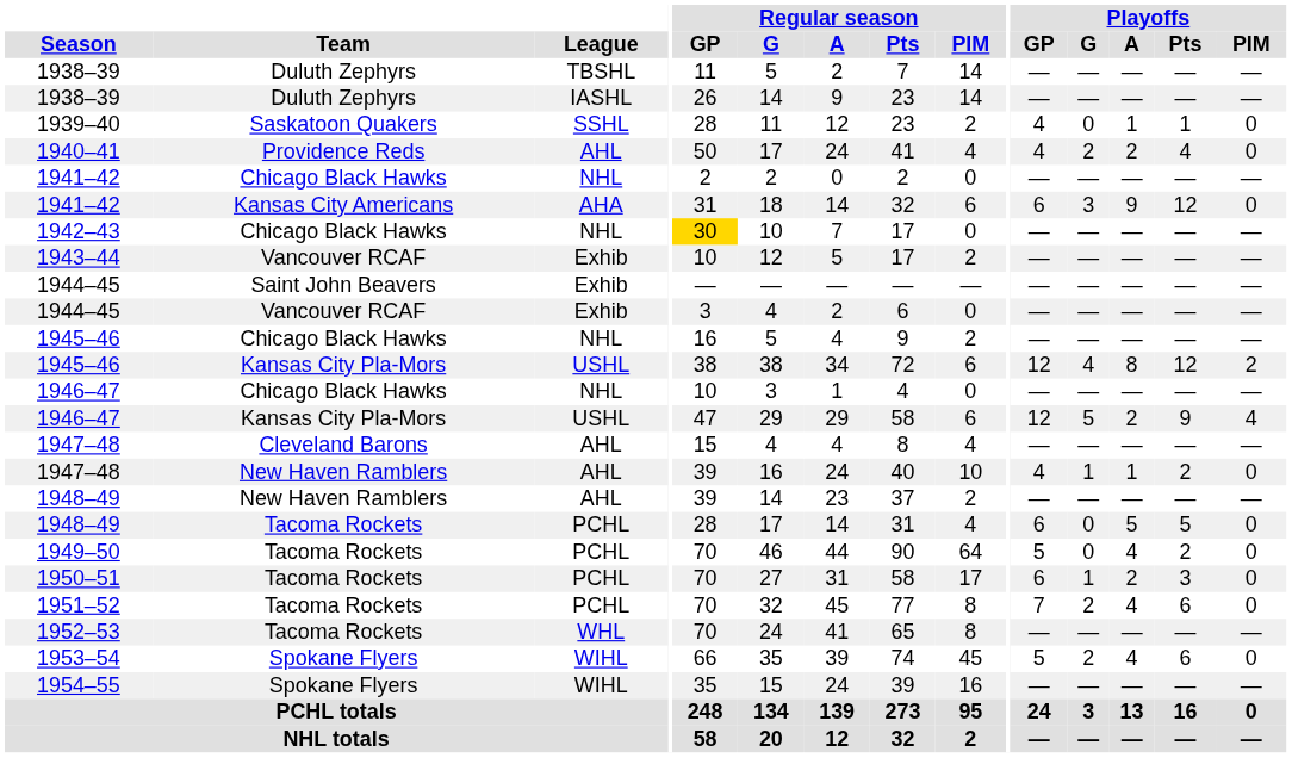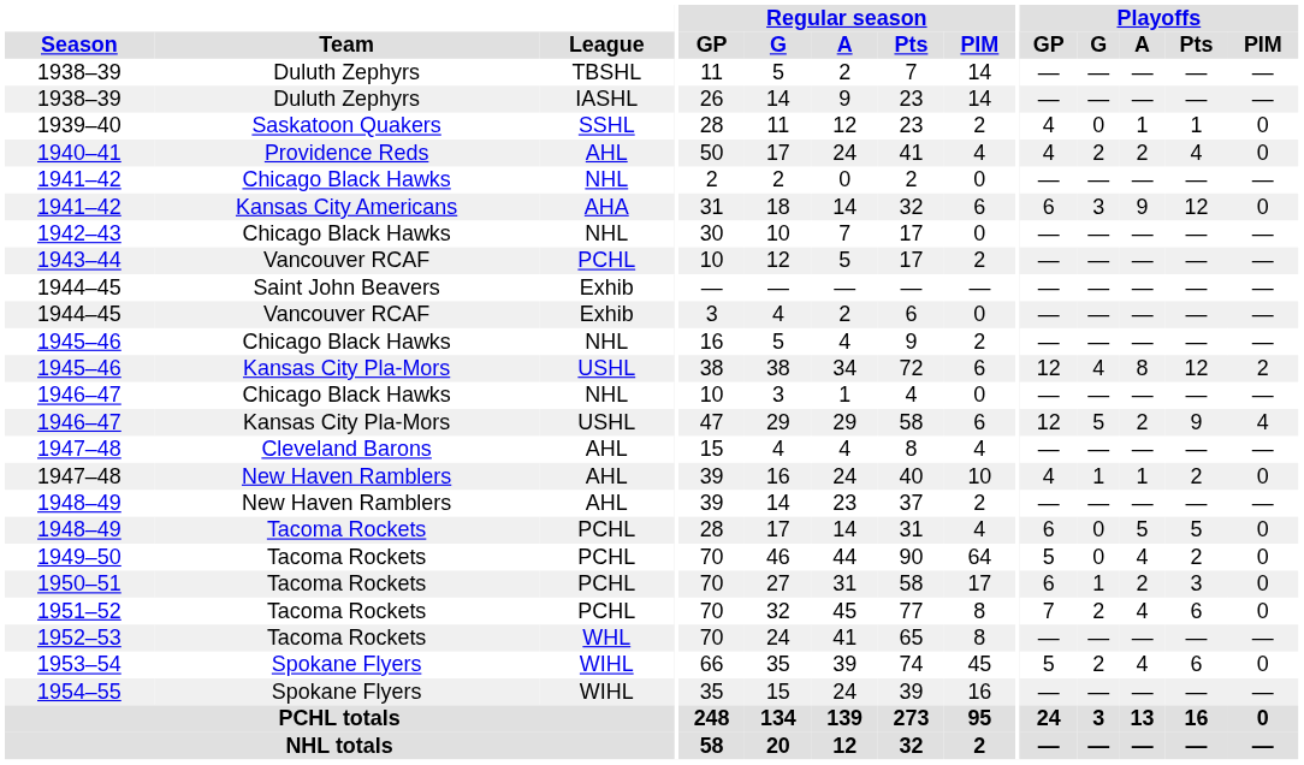1942–43 | Regular season / GP: gold background -> no background
1943–44 | League: Exhib -> PCHL
